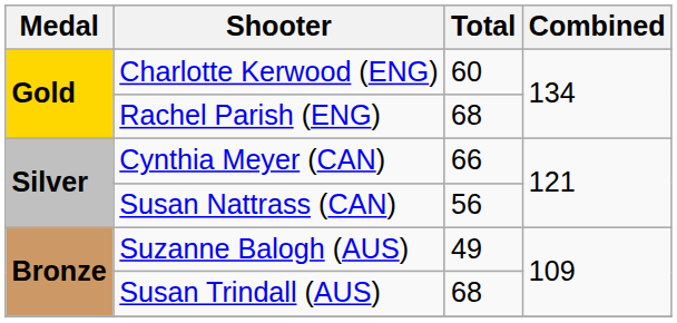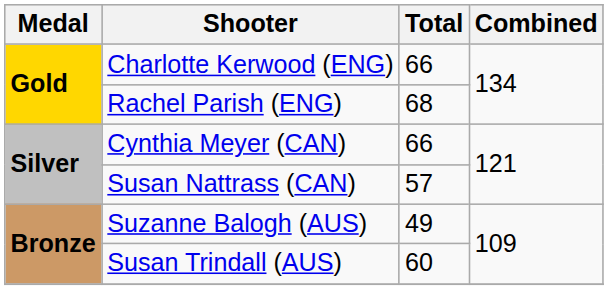Charlotte Kerwood (ENG) | Total: 60 -> 66
Susan Nattrass (CAN) | Total: 56 -> 57
Susan Trindall (AUS) | Total: 68 -> 60
